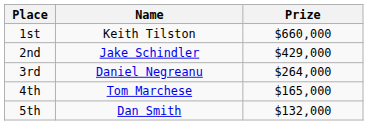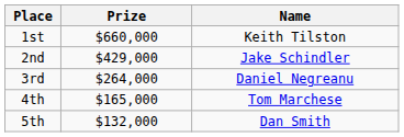columns swapped: Name <-> Prize
